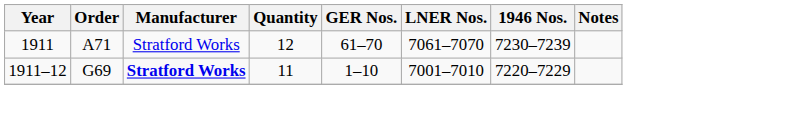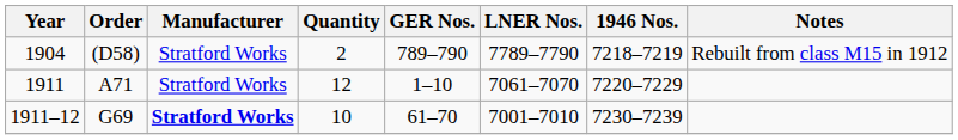+ row: 1904 | (D58) | Stratford Works | 2 | 789–790 | 7789–7790 | 7218–7219 | Rebuilt from class M15 in 1912
1911 | GER Nos.: 61–70 -> 1–10
1911 | 1946 Nos.: 7230–7239 -> 7220–7229
1911–12 | Quantity: 11 -> 10
1911–12 | GER Nos.: 1–10 -> 61–70
1911–12 | 1946 Nos.: 7220–7229 -> 7230–7239
